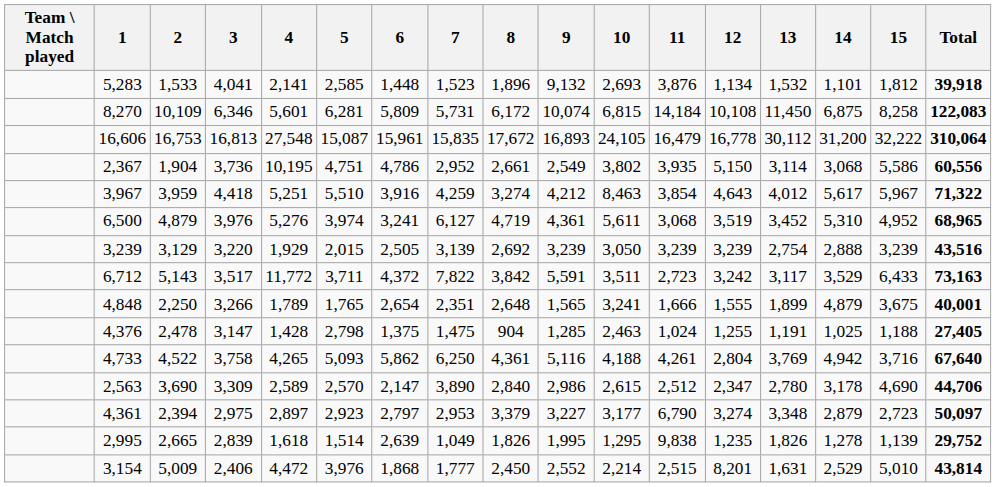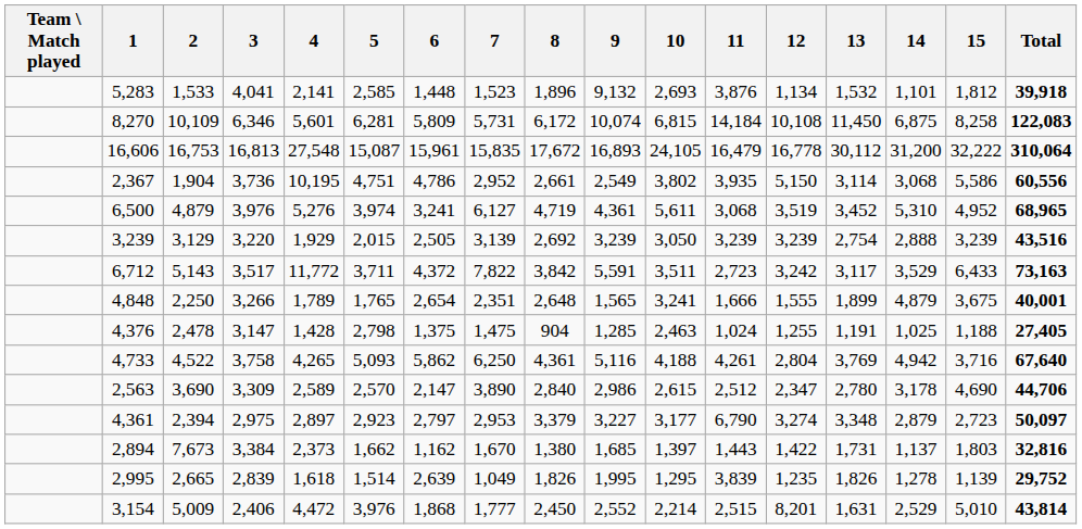- row: 3,967 | 3,959 | 4,418 | 5,251 | 5,510 | 3,916 | 4,259 | 3,274 | 4,212 | 8,463 | 3,854 | 4,643 | 4,012 | 5,617 | 5,967 | 71,322
+ row: 2,894 | 7,673 | 3,384 | 2,373 | 1,662 | 1,162 | 1,670 | 1,380 | 1,685 | 1,397 | 1,443 | 1,422 | 1,731 | 1,137 | 1,803 | 32,816
2,995 | 11: 9,838 -> 3,839
